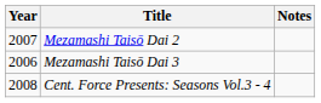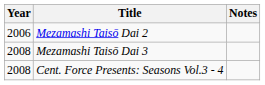Mezamashi Taisō Dai 2 | Year: 2007 -> 2006
Mezamashi Taisō Dai 3 | Year: 2006 -> 2008
